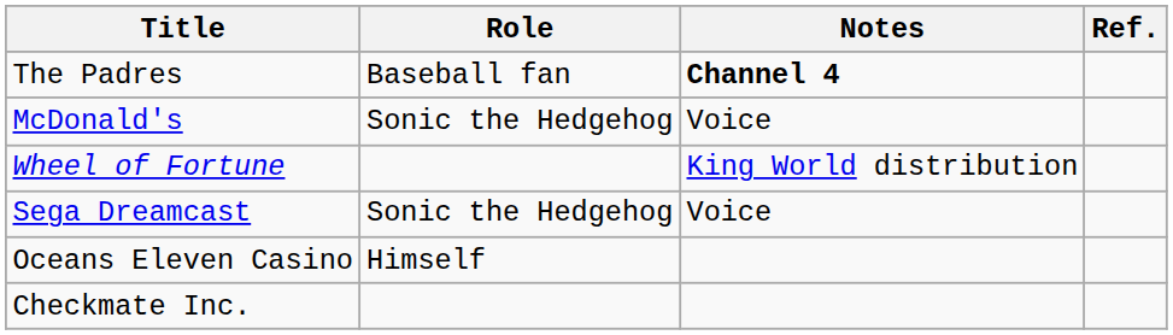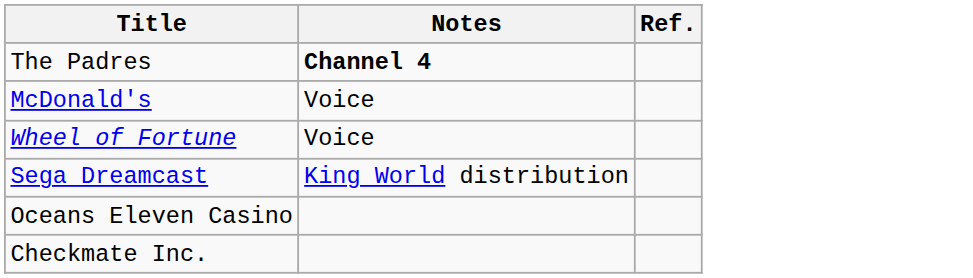- column: Role | Baseball fan | Sonic the Hedgehog | Sonic the Hedgehog | Himself
Wheel of Fortune | Notes: King World distribution -> Voice
Sega Dreamcast | Notes: Voice -> King World distribution
